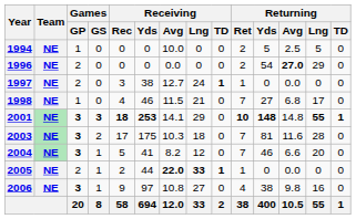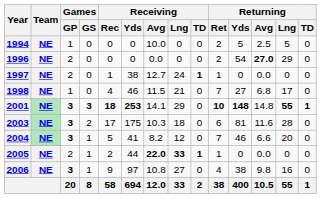1997 | Receiving / Rec: 3 -> 1
2003 | Returning / Ret: 7 -> 6
